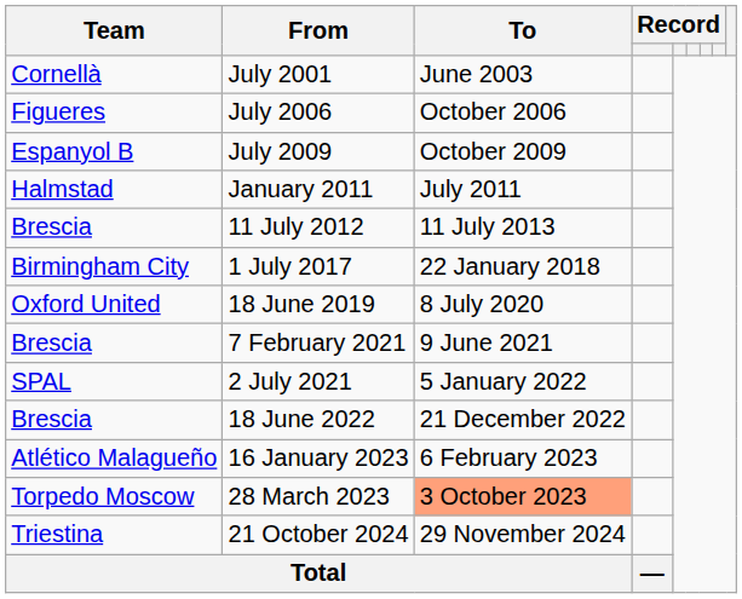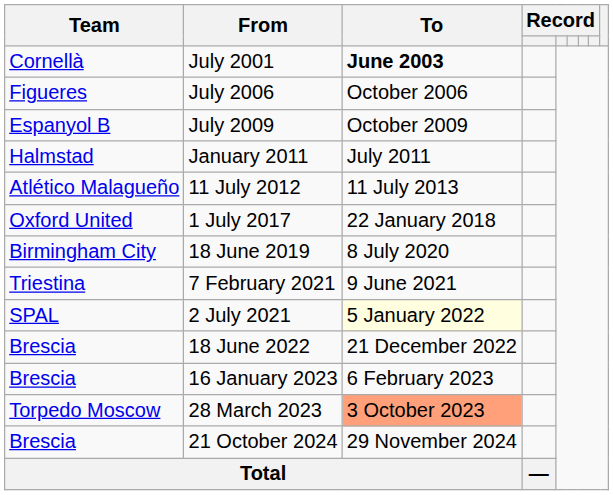July 2001 | To: normal -> bold
11 July 2012 | Team: Brescia -> Atlético Malagueño
1 July 2017 | Team: Birmingham City -> Oxford United
18 June 2019 | Team: Oxford United -> Birmingham City
7 February 2021 | Team: Brescia -> Triestina
2 July 2021 | To: no background -> lightyellow background
16 January 2023 | Team: Atlético Malagueño -> Brescia
21 October 2024 | Team: Triestina -> Brescia
